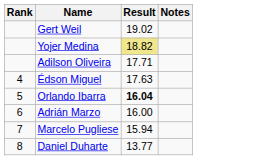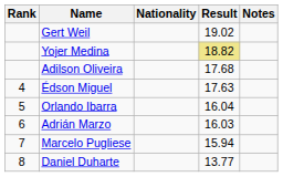+ column: Nationality
Adilson Oliveira | Result: 17.71 -> 17.68
Orlando Ibarra | Result: bold -> normal
Adrián Marzo | Result: 16.00 -> 16.03
